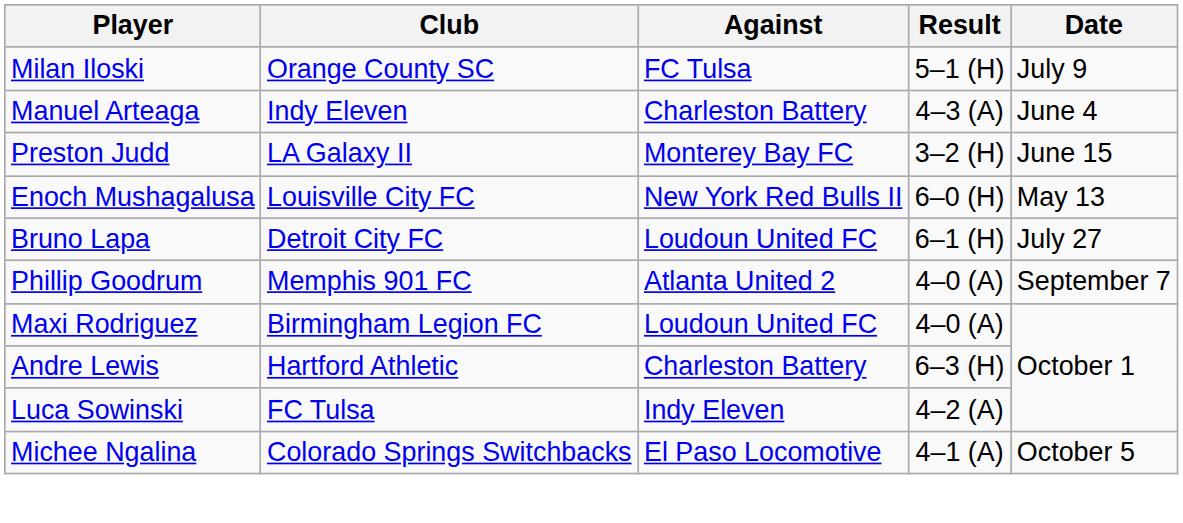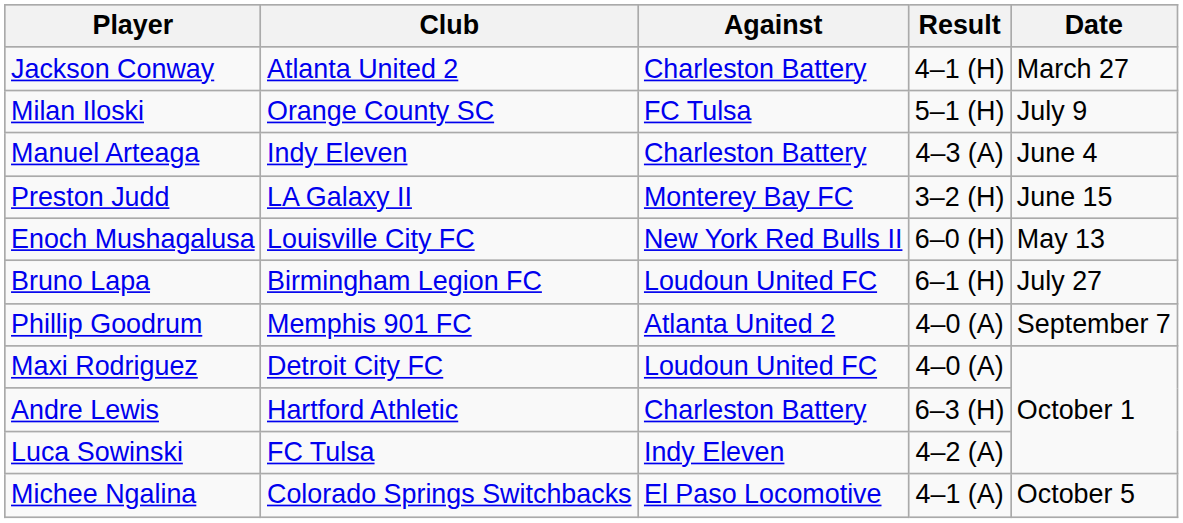+ row: Jackson Conway | Atlanta United 2 | Charleston Battery | 4–1 (H) | March 27
Bruno Lapa | Club: Detroit City FC -> Birmingham Legion FC
Maxi Rodriguez | Club: Birmingham Legion FC -> Detroit City FC
